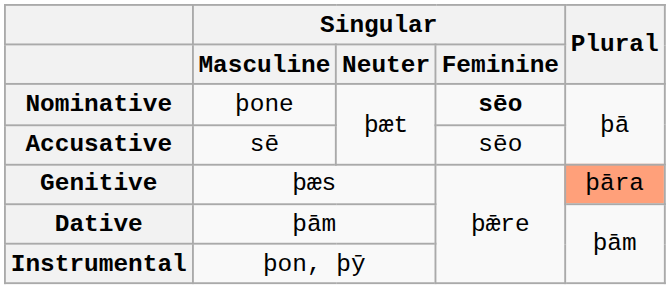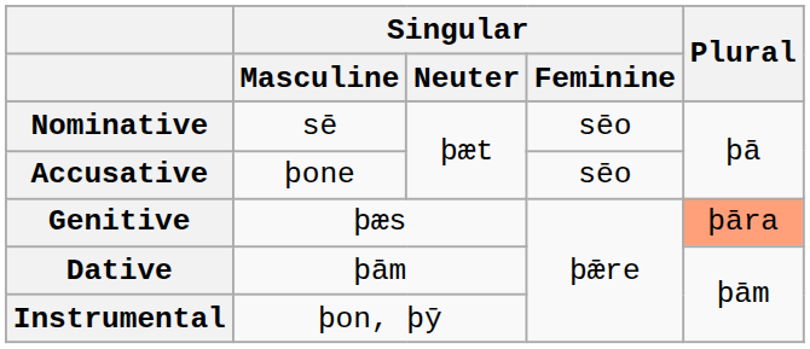Nominative | Singular / Masculine: þone -> sē
Nominative | Singular / Feminine: bold -> normal
Accusative | Singular / Masculine: sē -> þone
